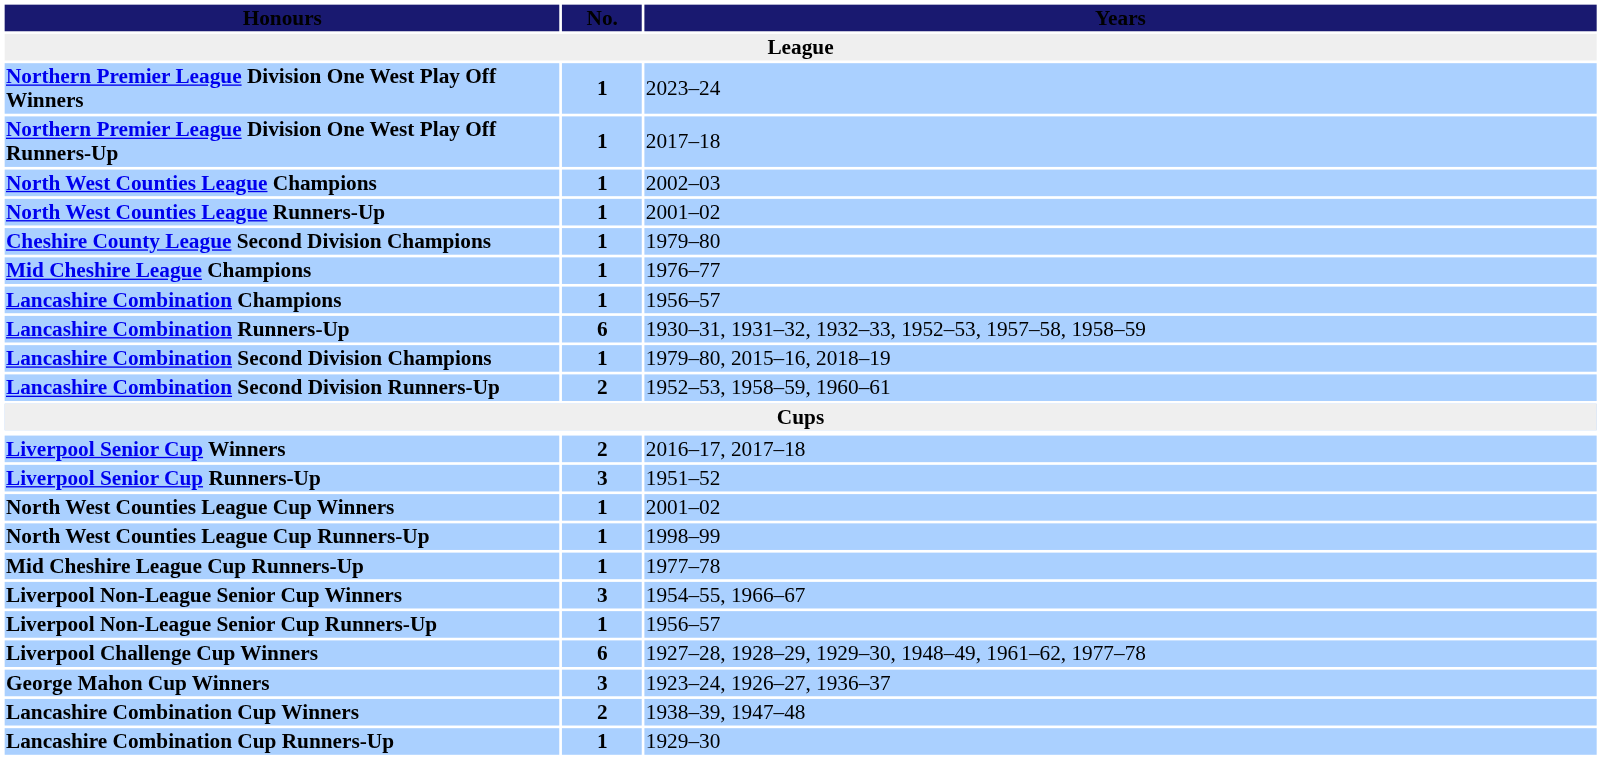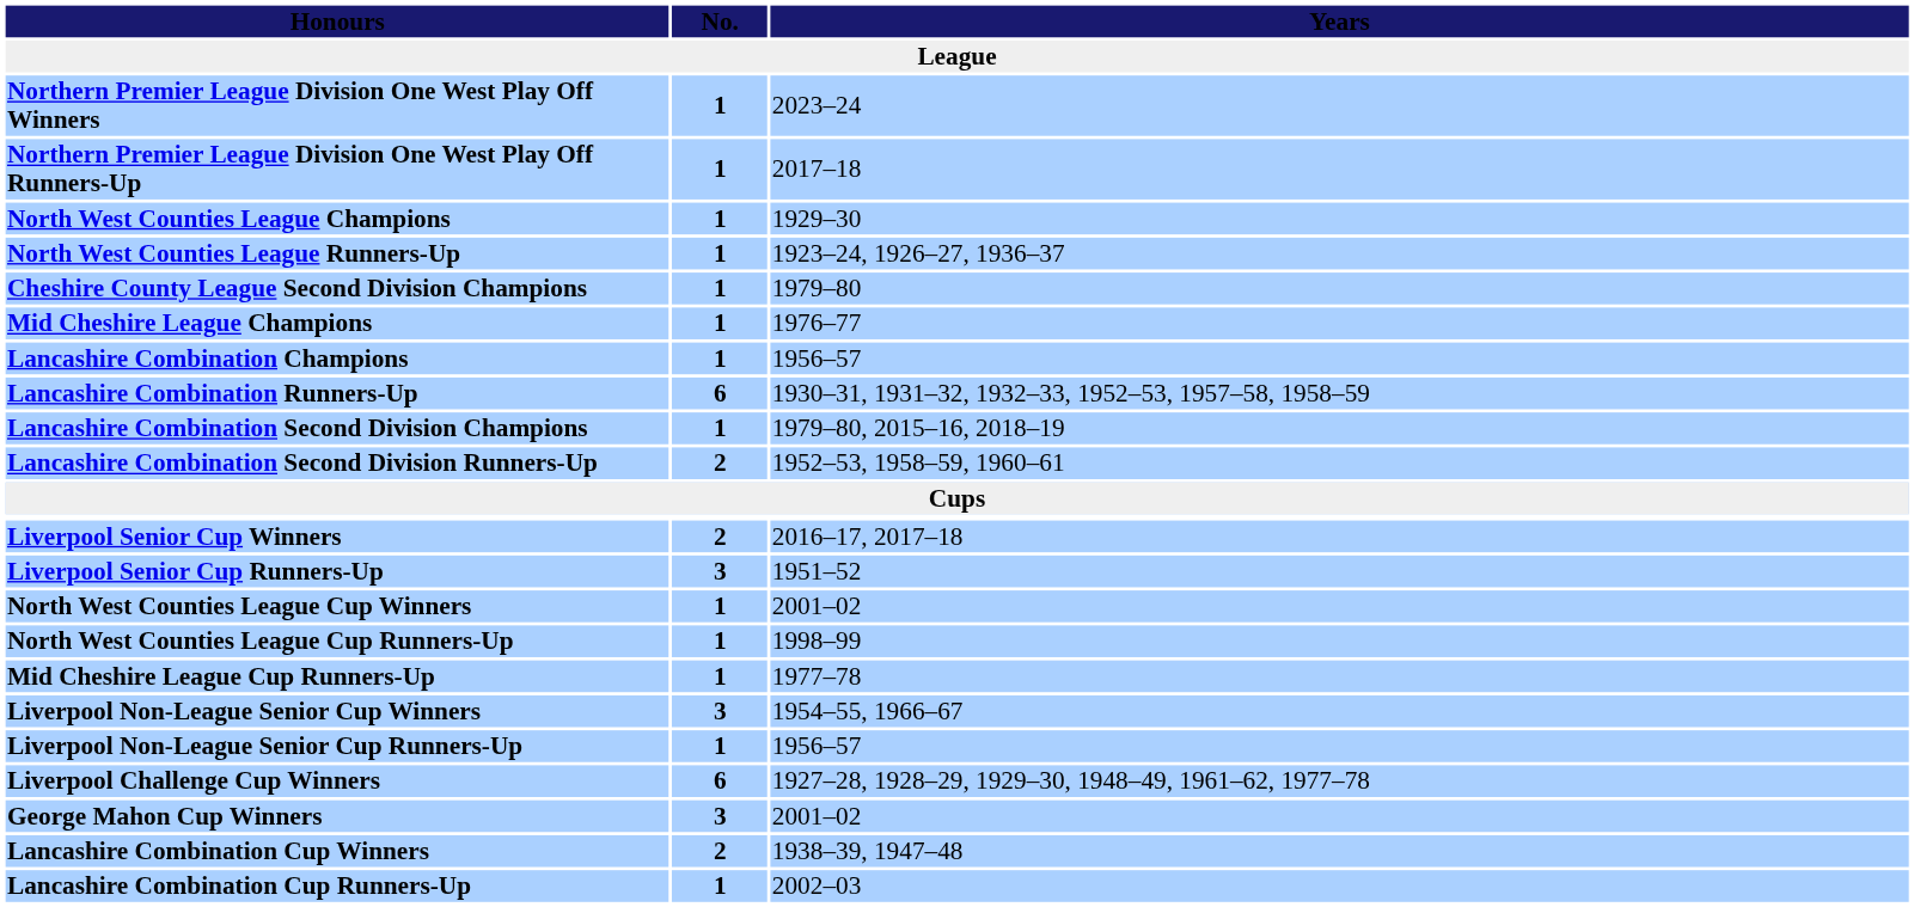North West Counties League Champions | Years: 2002–03 -> 1929–30
North West Counties League Runners-Up | Years: 2001–02 -> 1923–24, 1926–27, 1936–37
George Mahon Cup Winners | Years: 1923–24, 1926–27, 1936–37 -> 2001–02
Lancashire Combination Cup Runners-Up | Years: 1929–30 -> 2002–03
